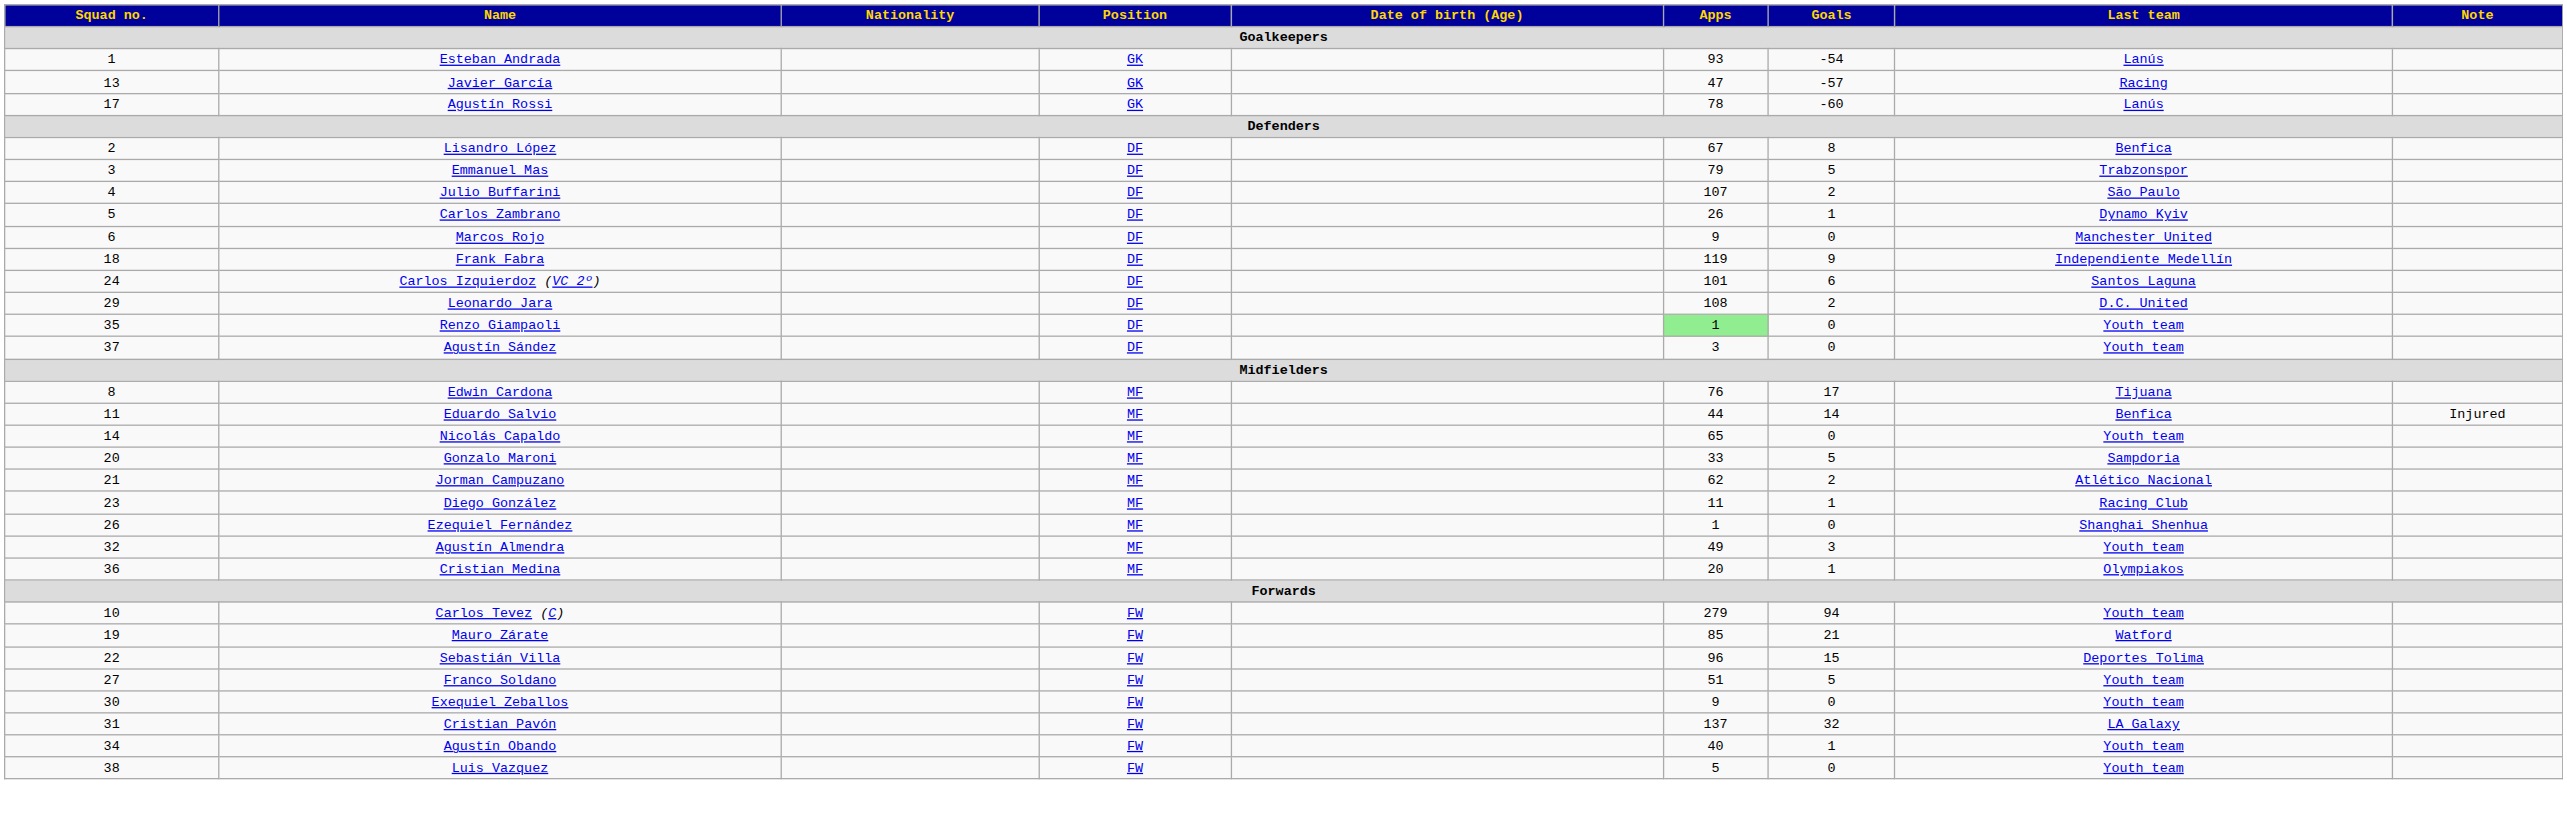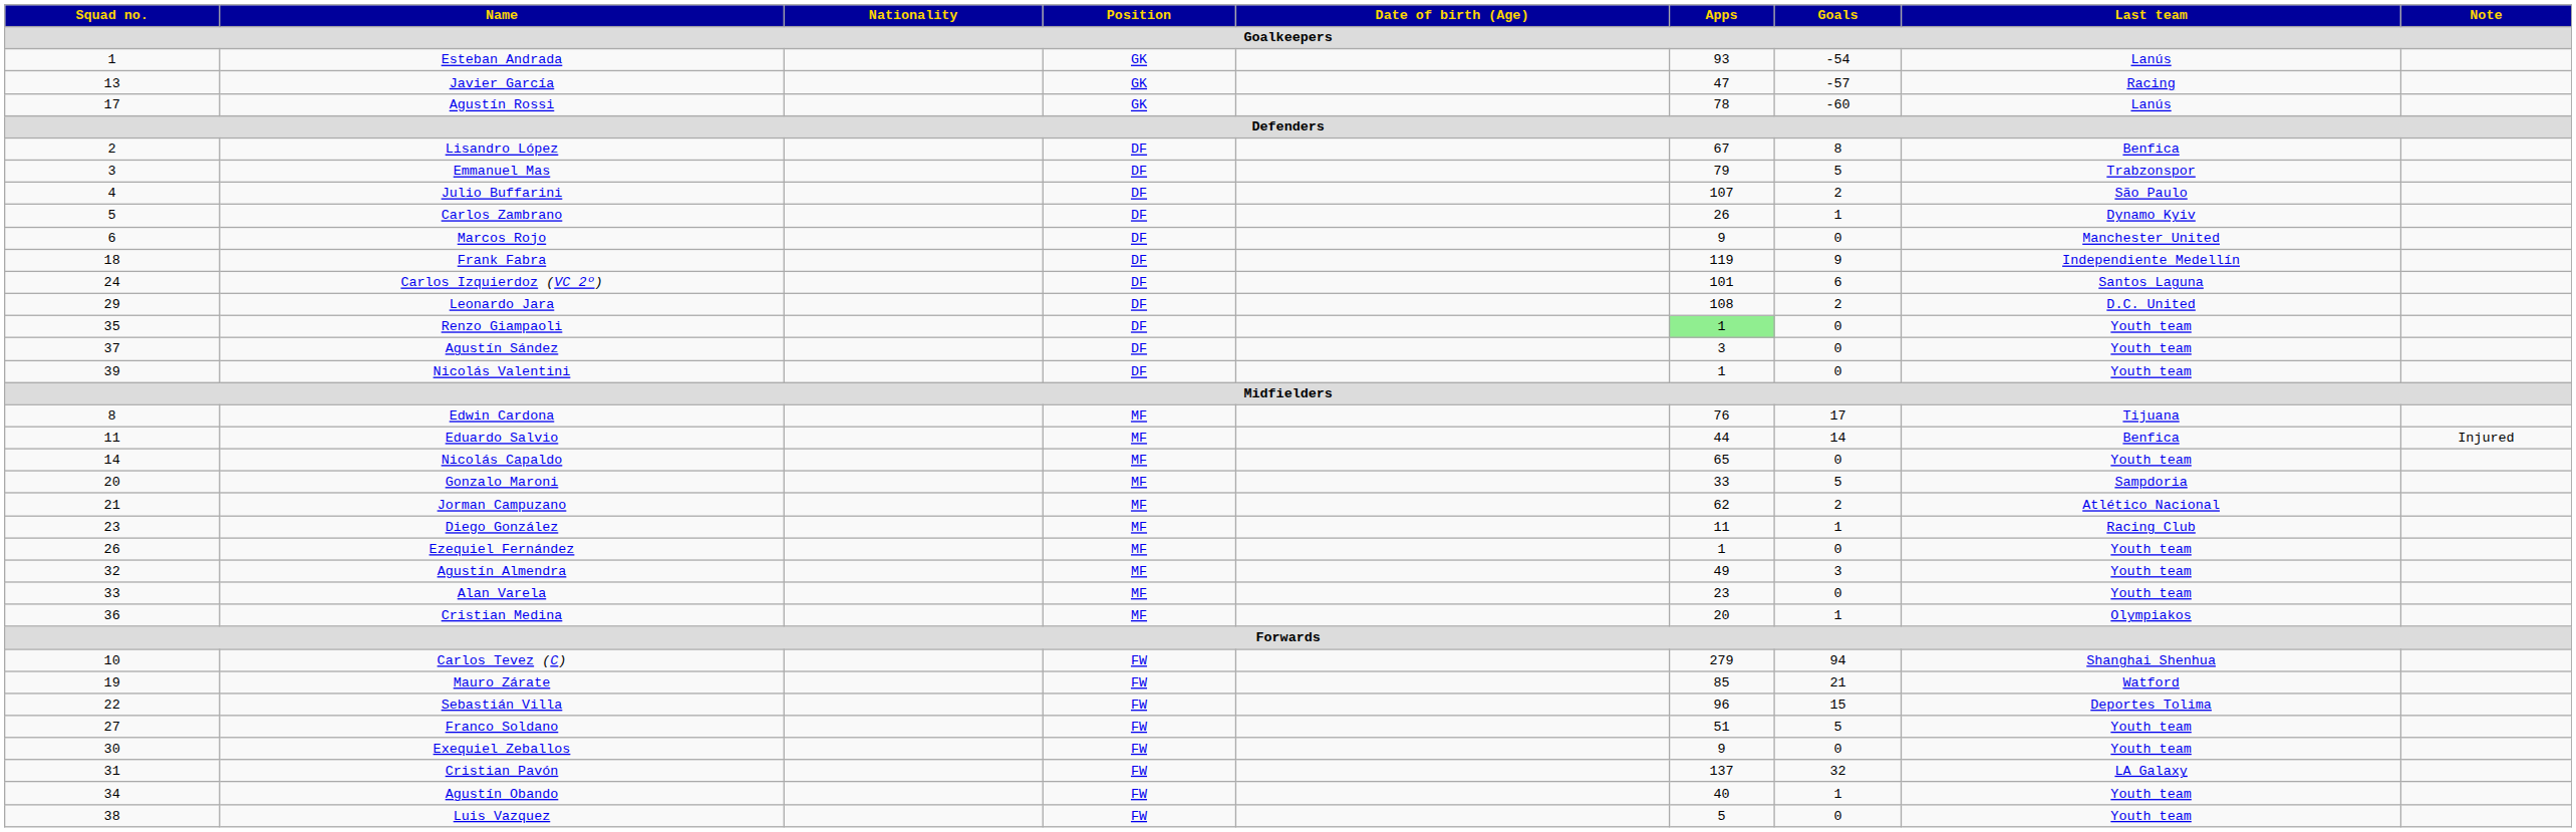+ row: 39 | Nicolás Valentini | DF | 1 | 0 | Youth team
Ezequiel Fernández | Last team: Shanghai Shenhua -> Youth team
+ row: 33 | Alan Varela | MF | 23 | 0 | Youth team
Carlos Tevez (C) | Last team: Youth team -> Shanghai Shenhua
